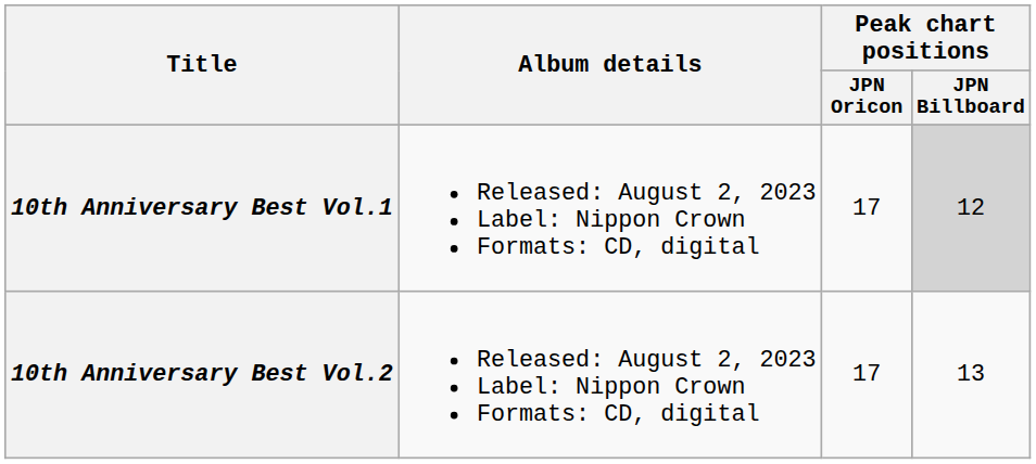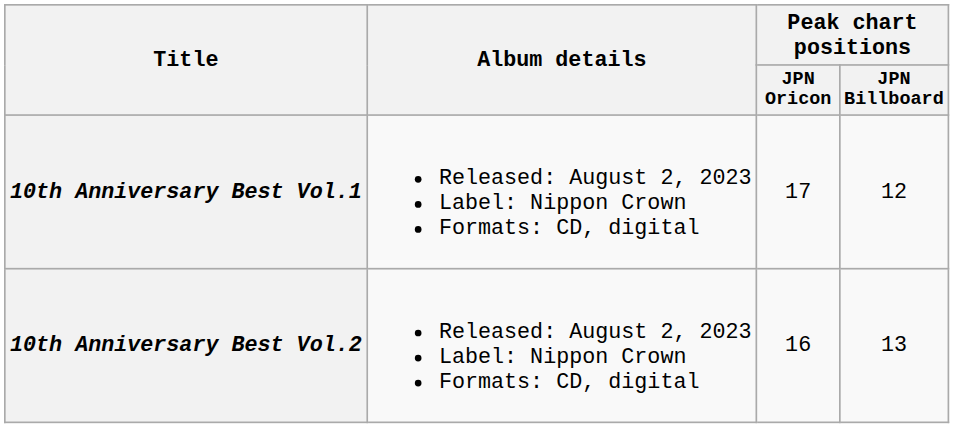10th Anniversary Best Vol.1 | Peak chart positions / JPN Billboard: lightgrey background -> no background
10th Anniversary Best Vol.2 | Peak chart positions / JPN Oricon: 17 -> 16
